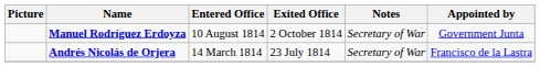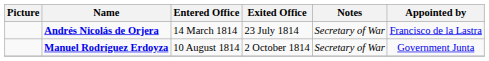rows swapped: Andrés Nicolás de Orjera <-> Manuel Rodríguez Erdoyza
